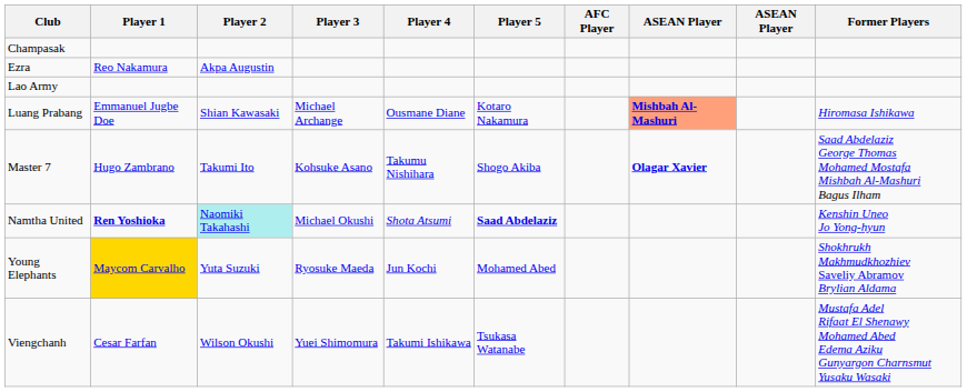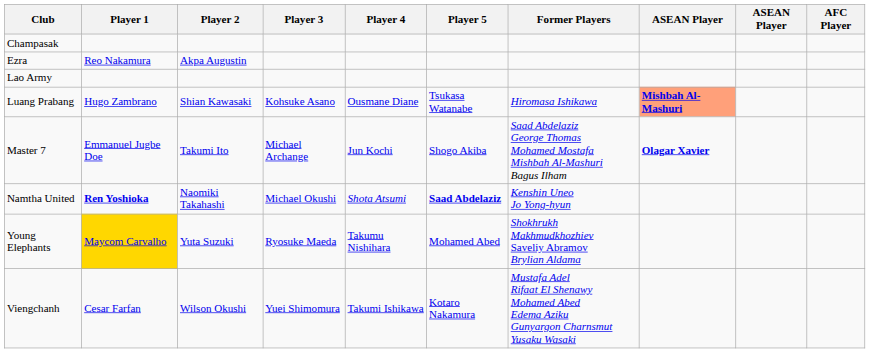columns swapped: AFC Player <-> Former Players
Luang Prabang | Player 1: Emmanuel Jugbe Doe -> Hugo Zambrano
Luang Prabang | Player 3: Michael Archange -> Kohsuke Asano
Luang Prabang | Player 5: Kotaro Nakamura -> Tsukasa Watanabe
Master 7 | Player 1: Hugo Zambrano -> Emmanuel Jugbe Doe
Master 7 | Player 3: Kohsuke Asano -> Michael Archange
Master 7 | Player 4: Takumu Nishihara -> Jun Kochi
Namtha United | Player 2: paleturquoise background -> no background
Young Elephants | Player 4: Jun Kochi -> Takumu Nishihara
Viengchanh | Player 5: Tsukasa Watanabe -> Kotaro Nakamura
